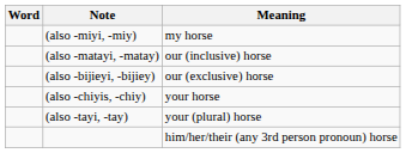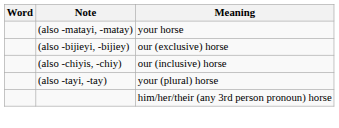- row: (also -miyi, -miy) | my horse
(also -matayi, -matay) | Meaning: our (inclusive) horse -> your horse
(also -chiyis, -chiy) | Meaning: your horse -> our (inclusive) horse
